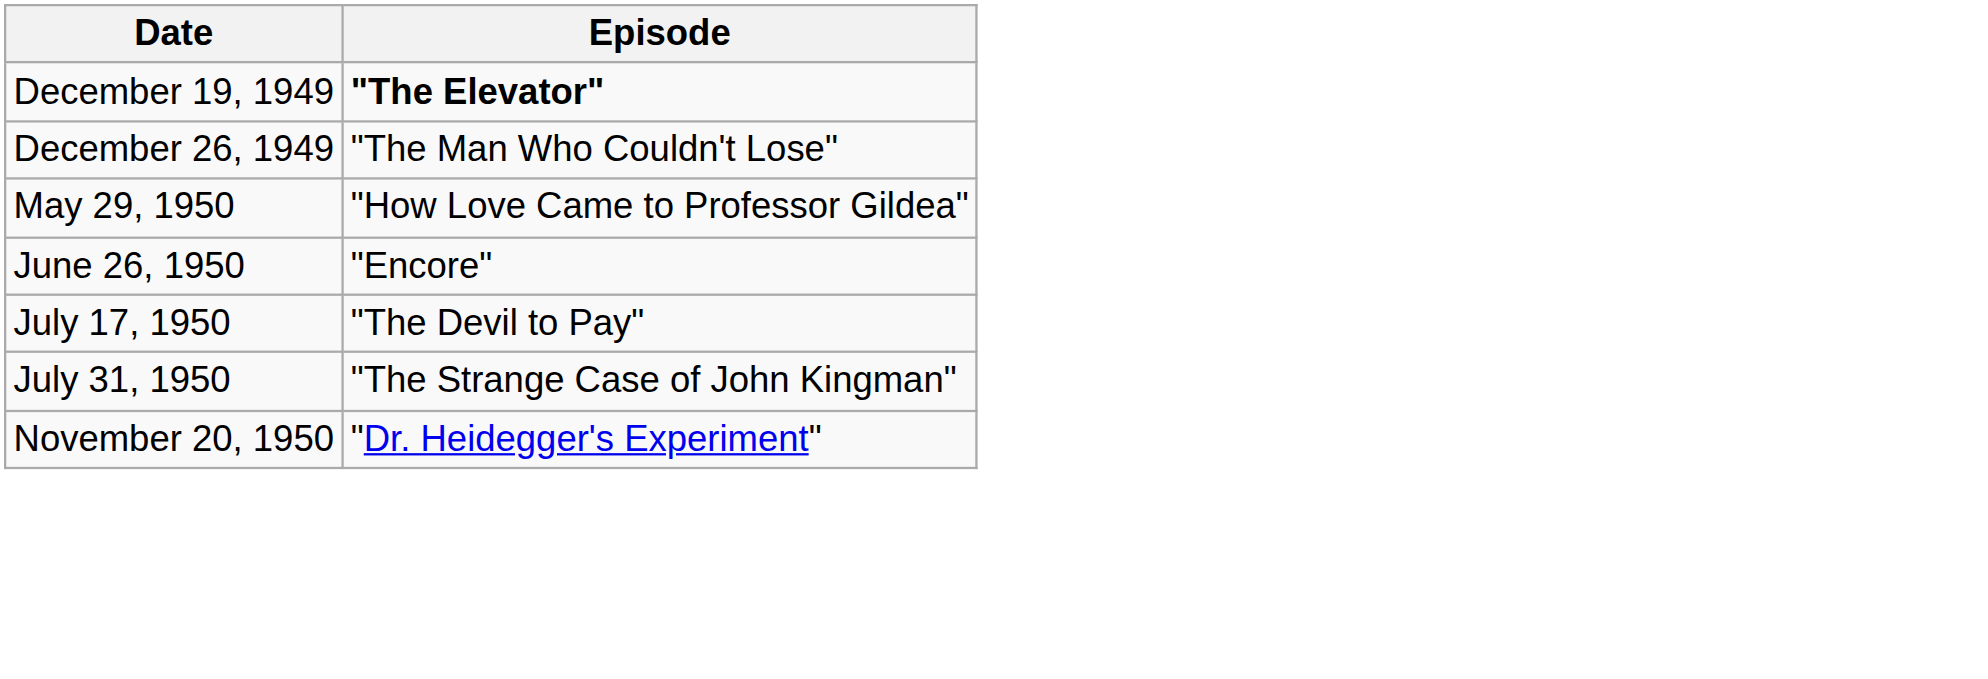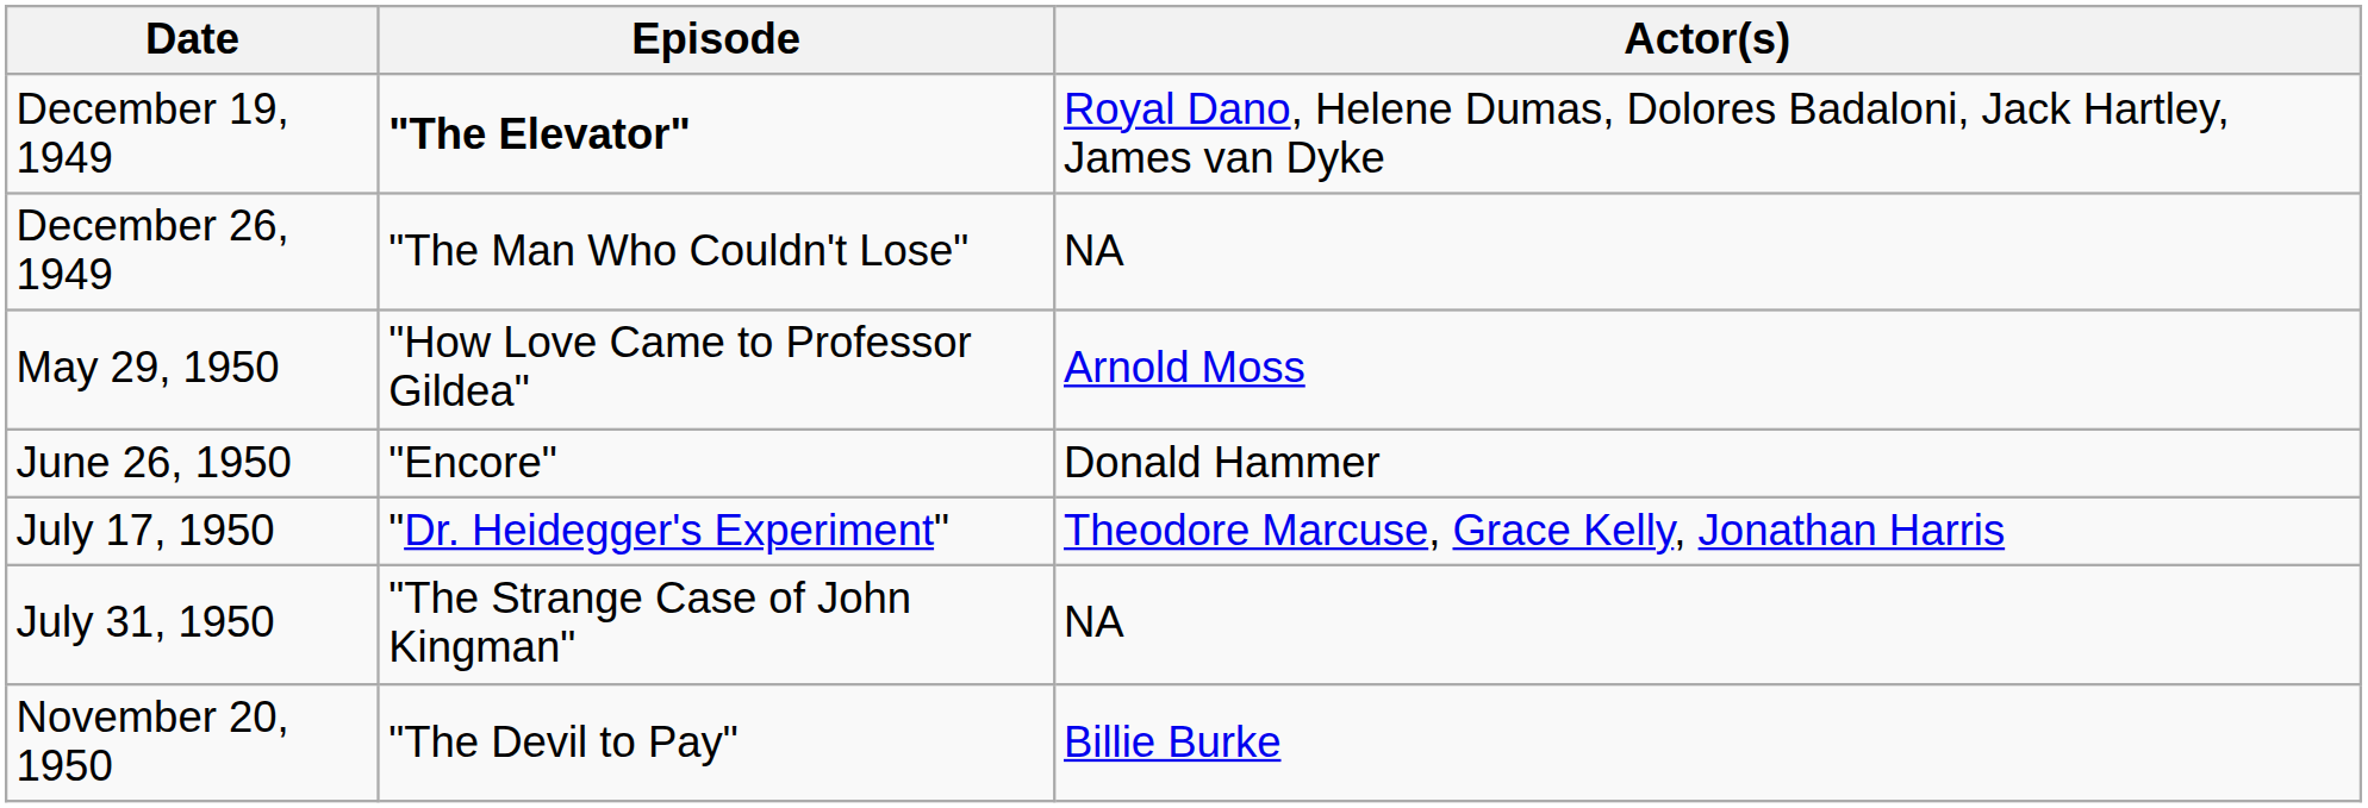+ column: Actor(s) | Royal Dano, Helene Dumas, Dolores Badaloni, Jack Hartley, James van Dyke | NA | Arnold Moss | Donald Hammer | Theodore Marcuse, Grace Kelly, Jonathan Harris | NA | Billie Burke
July 17, 1950 | Episode: "The Devil to Pay" -> "Dr. Heidegger's Experiment"
November 20, 1950 | Episode: "Dr. Heidegger's Experiment" -> "The Devil to Pay"
